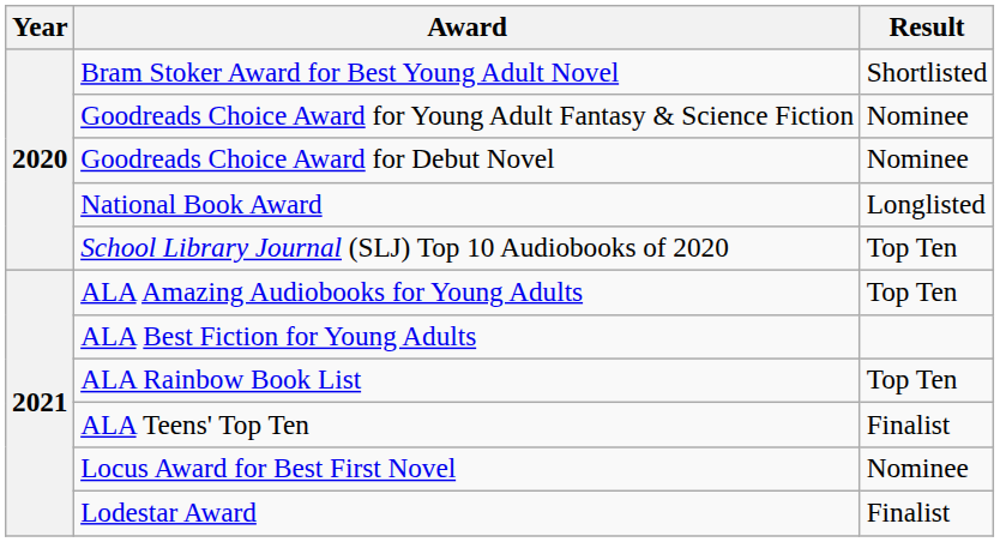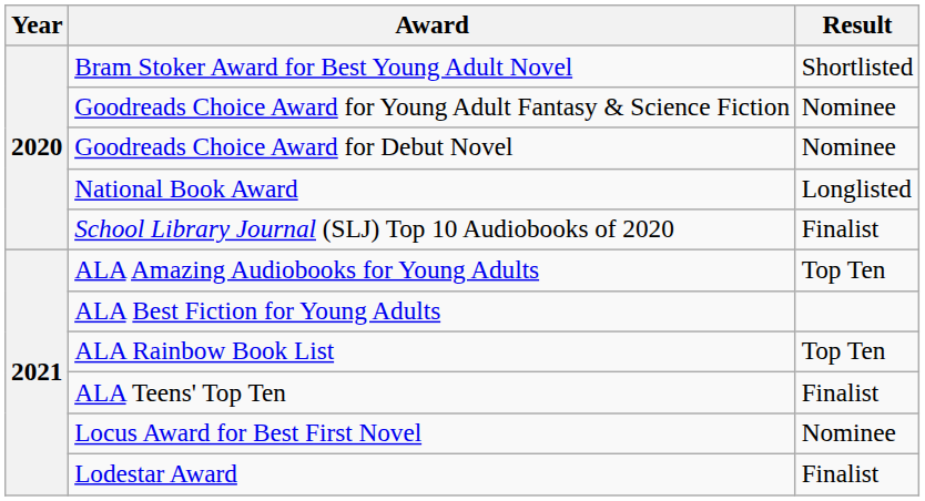School Library Journal (SLJ) Top 10 Audiobooks of 2020 | Result: Top Ten -> Finalist
